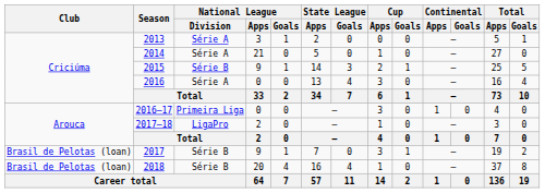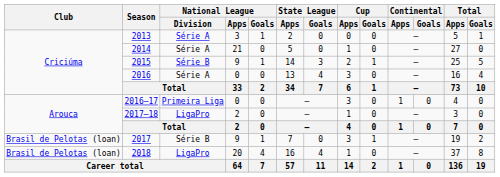2018 | National League / Division: Série B -> LigaPro
